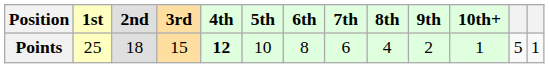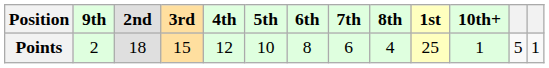columns swapped: 1st <-> 9th
Points | 4th: bold -> normal
